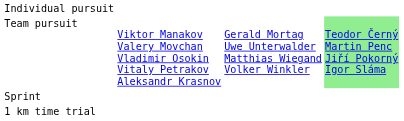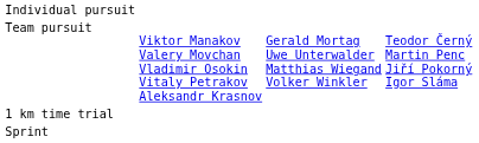Team pursuit | column 4: lightgreen background -> no background
rows swapped: Sprint <-> 1 km time trial
